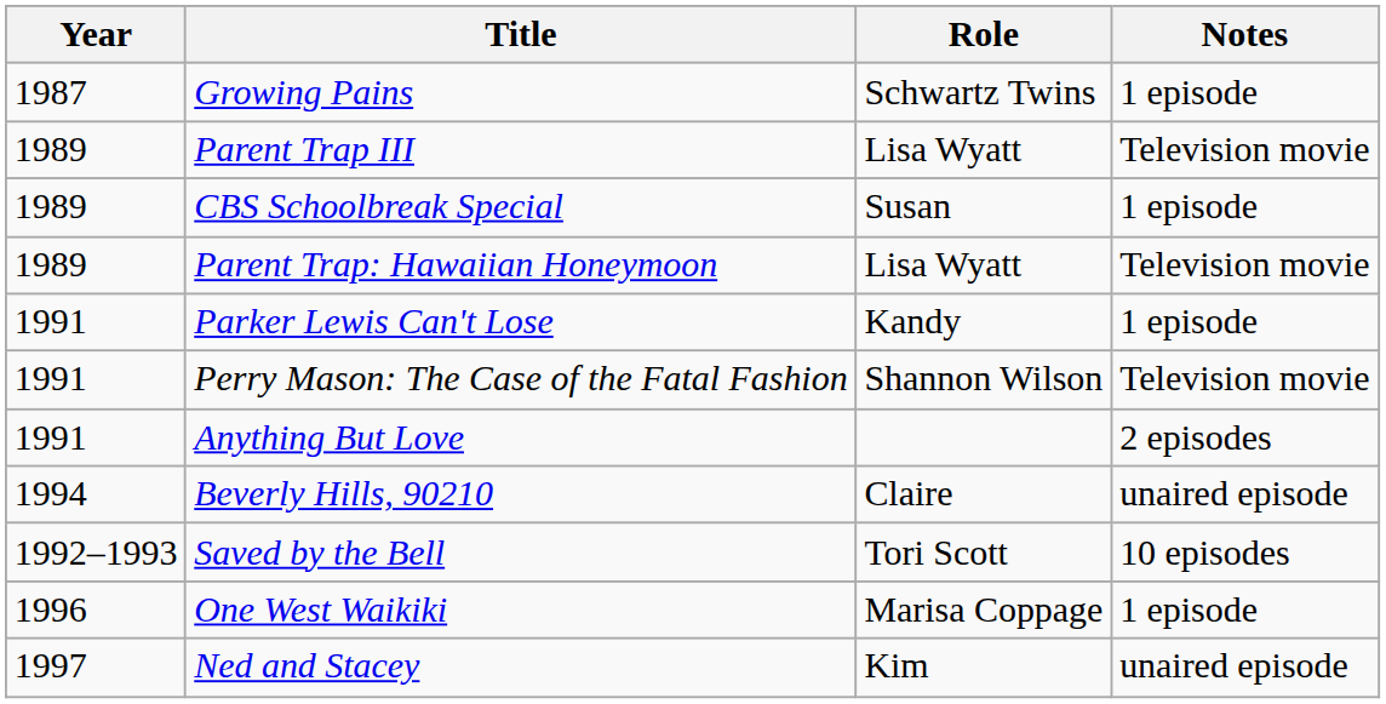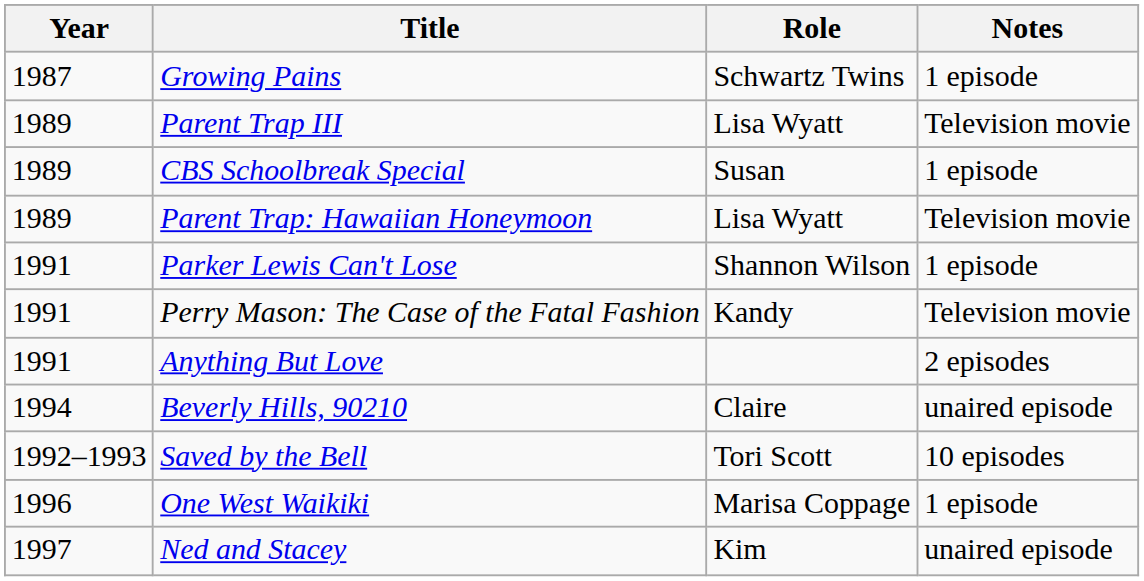Parker Lewis Can't Lose | Role: Kandy -> Shannon Wilson
Perry Mason: The Case of the Fatal Fashion | Role: Shannon Wilson -> Kandy
